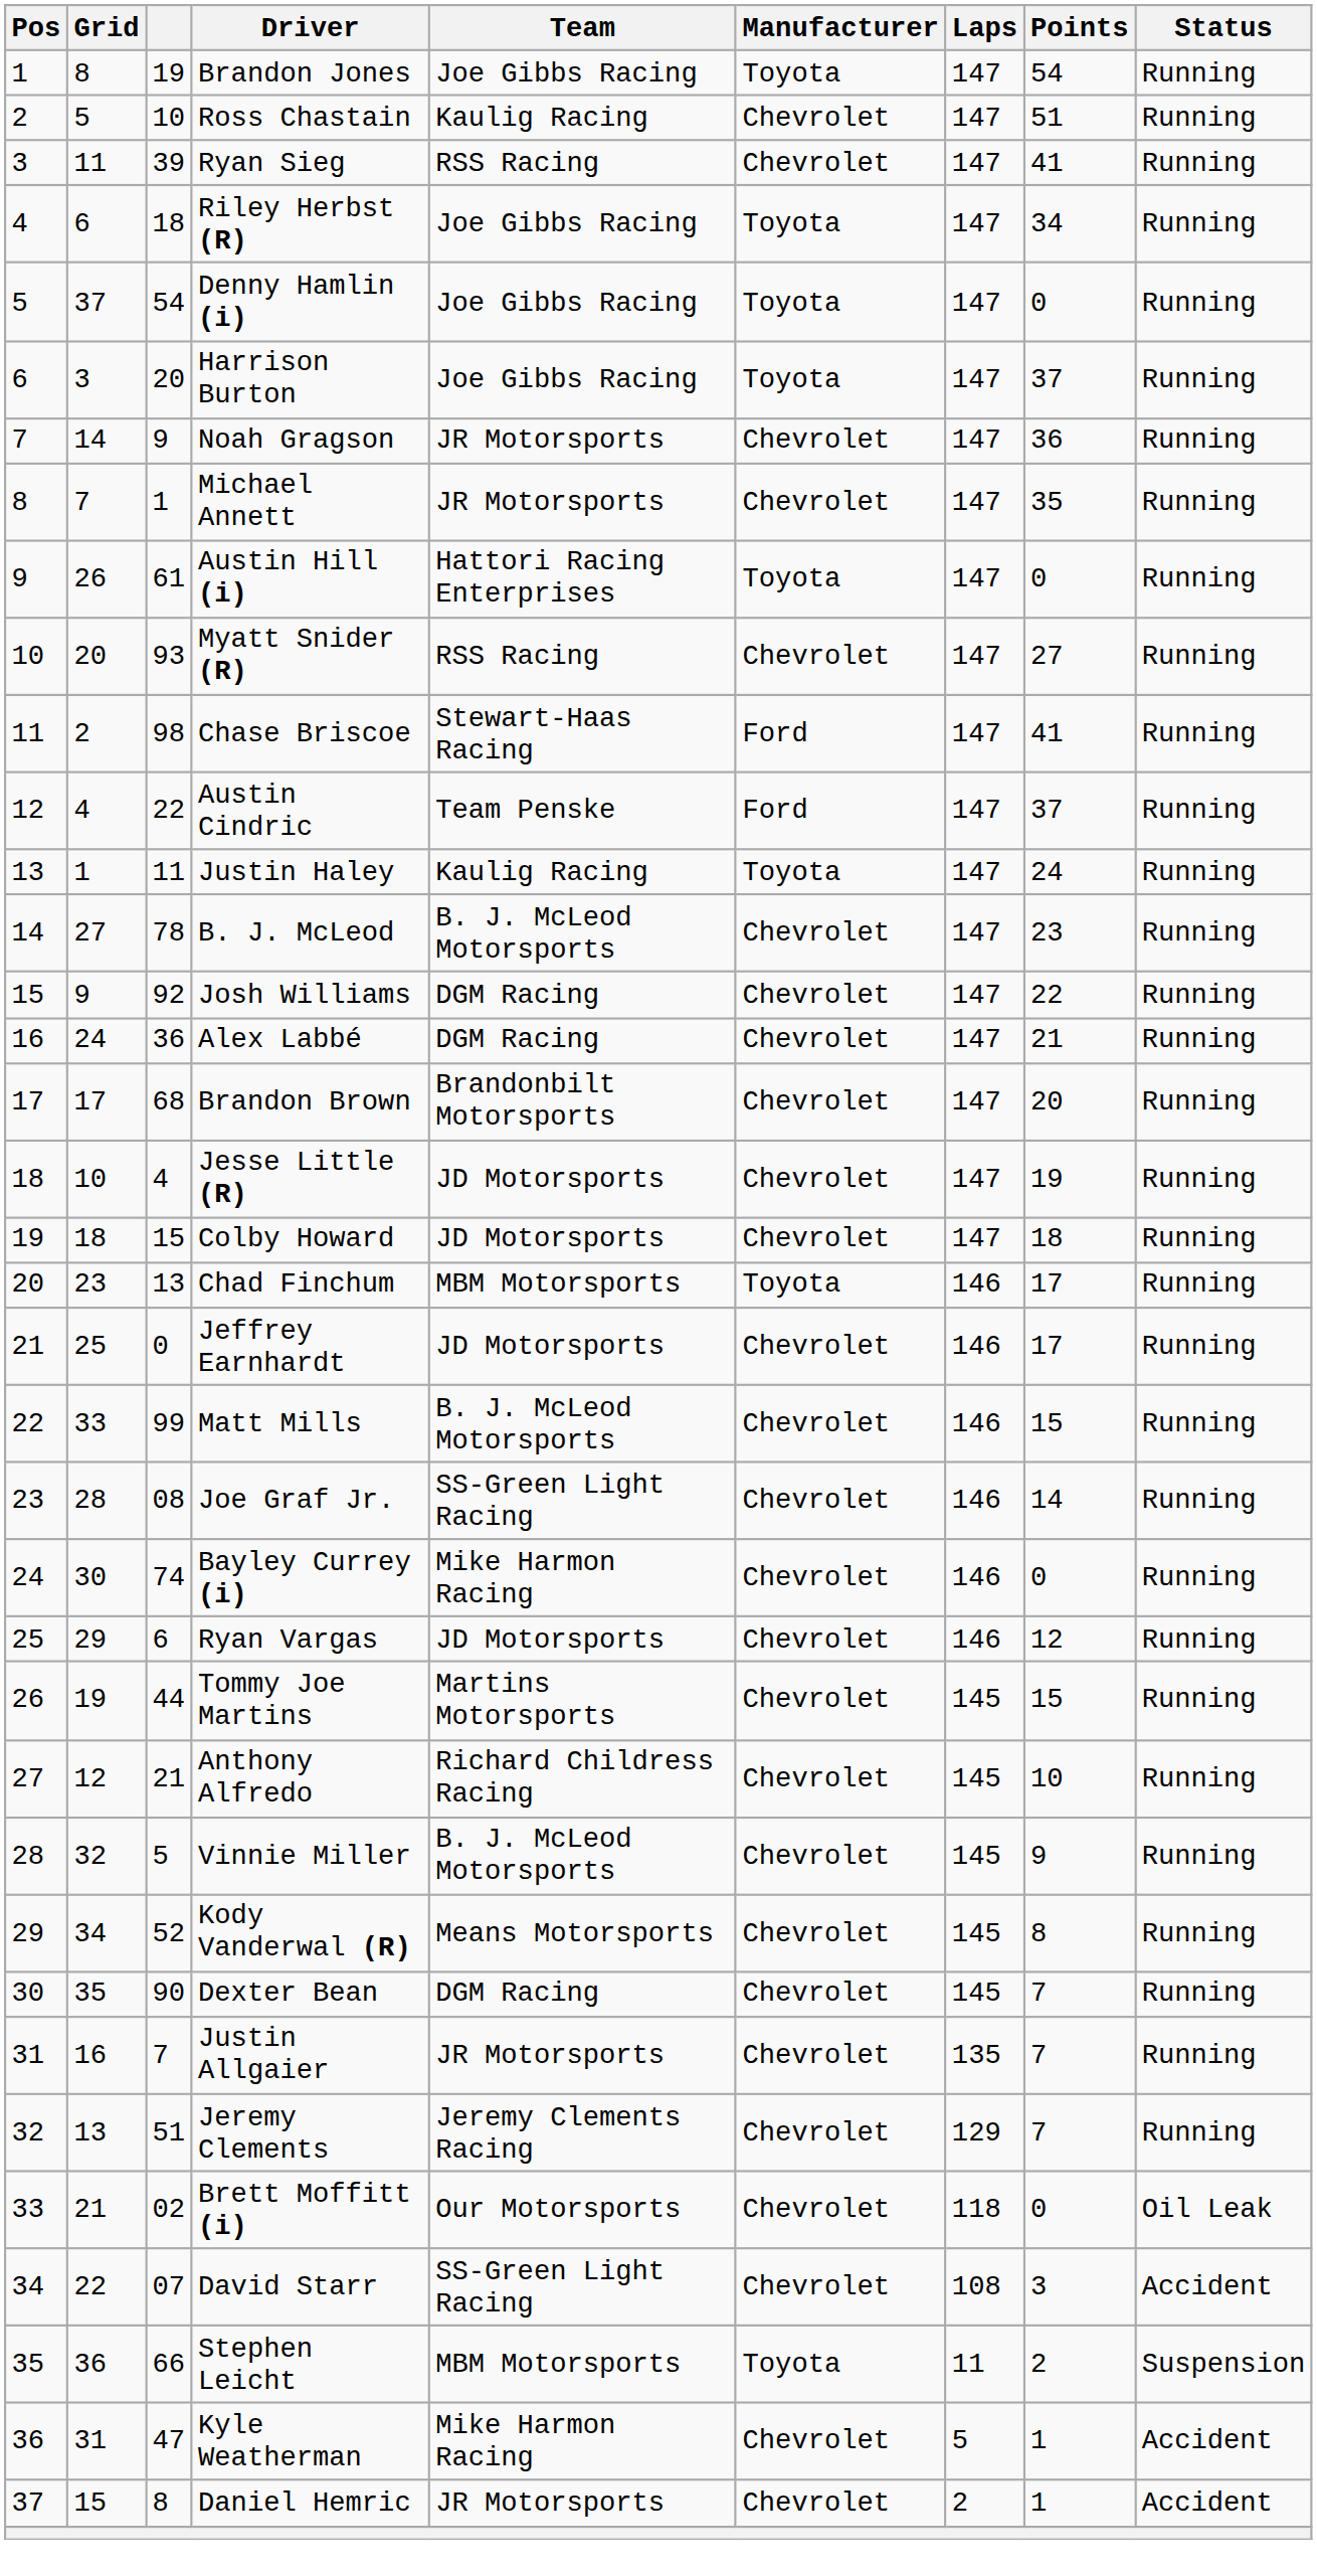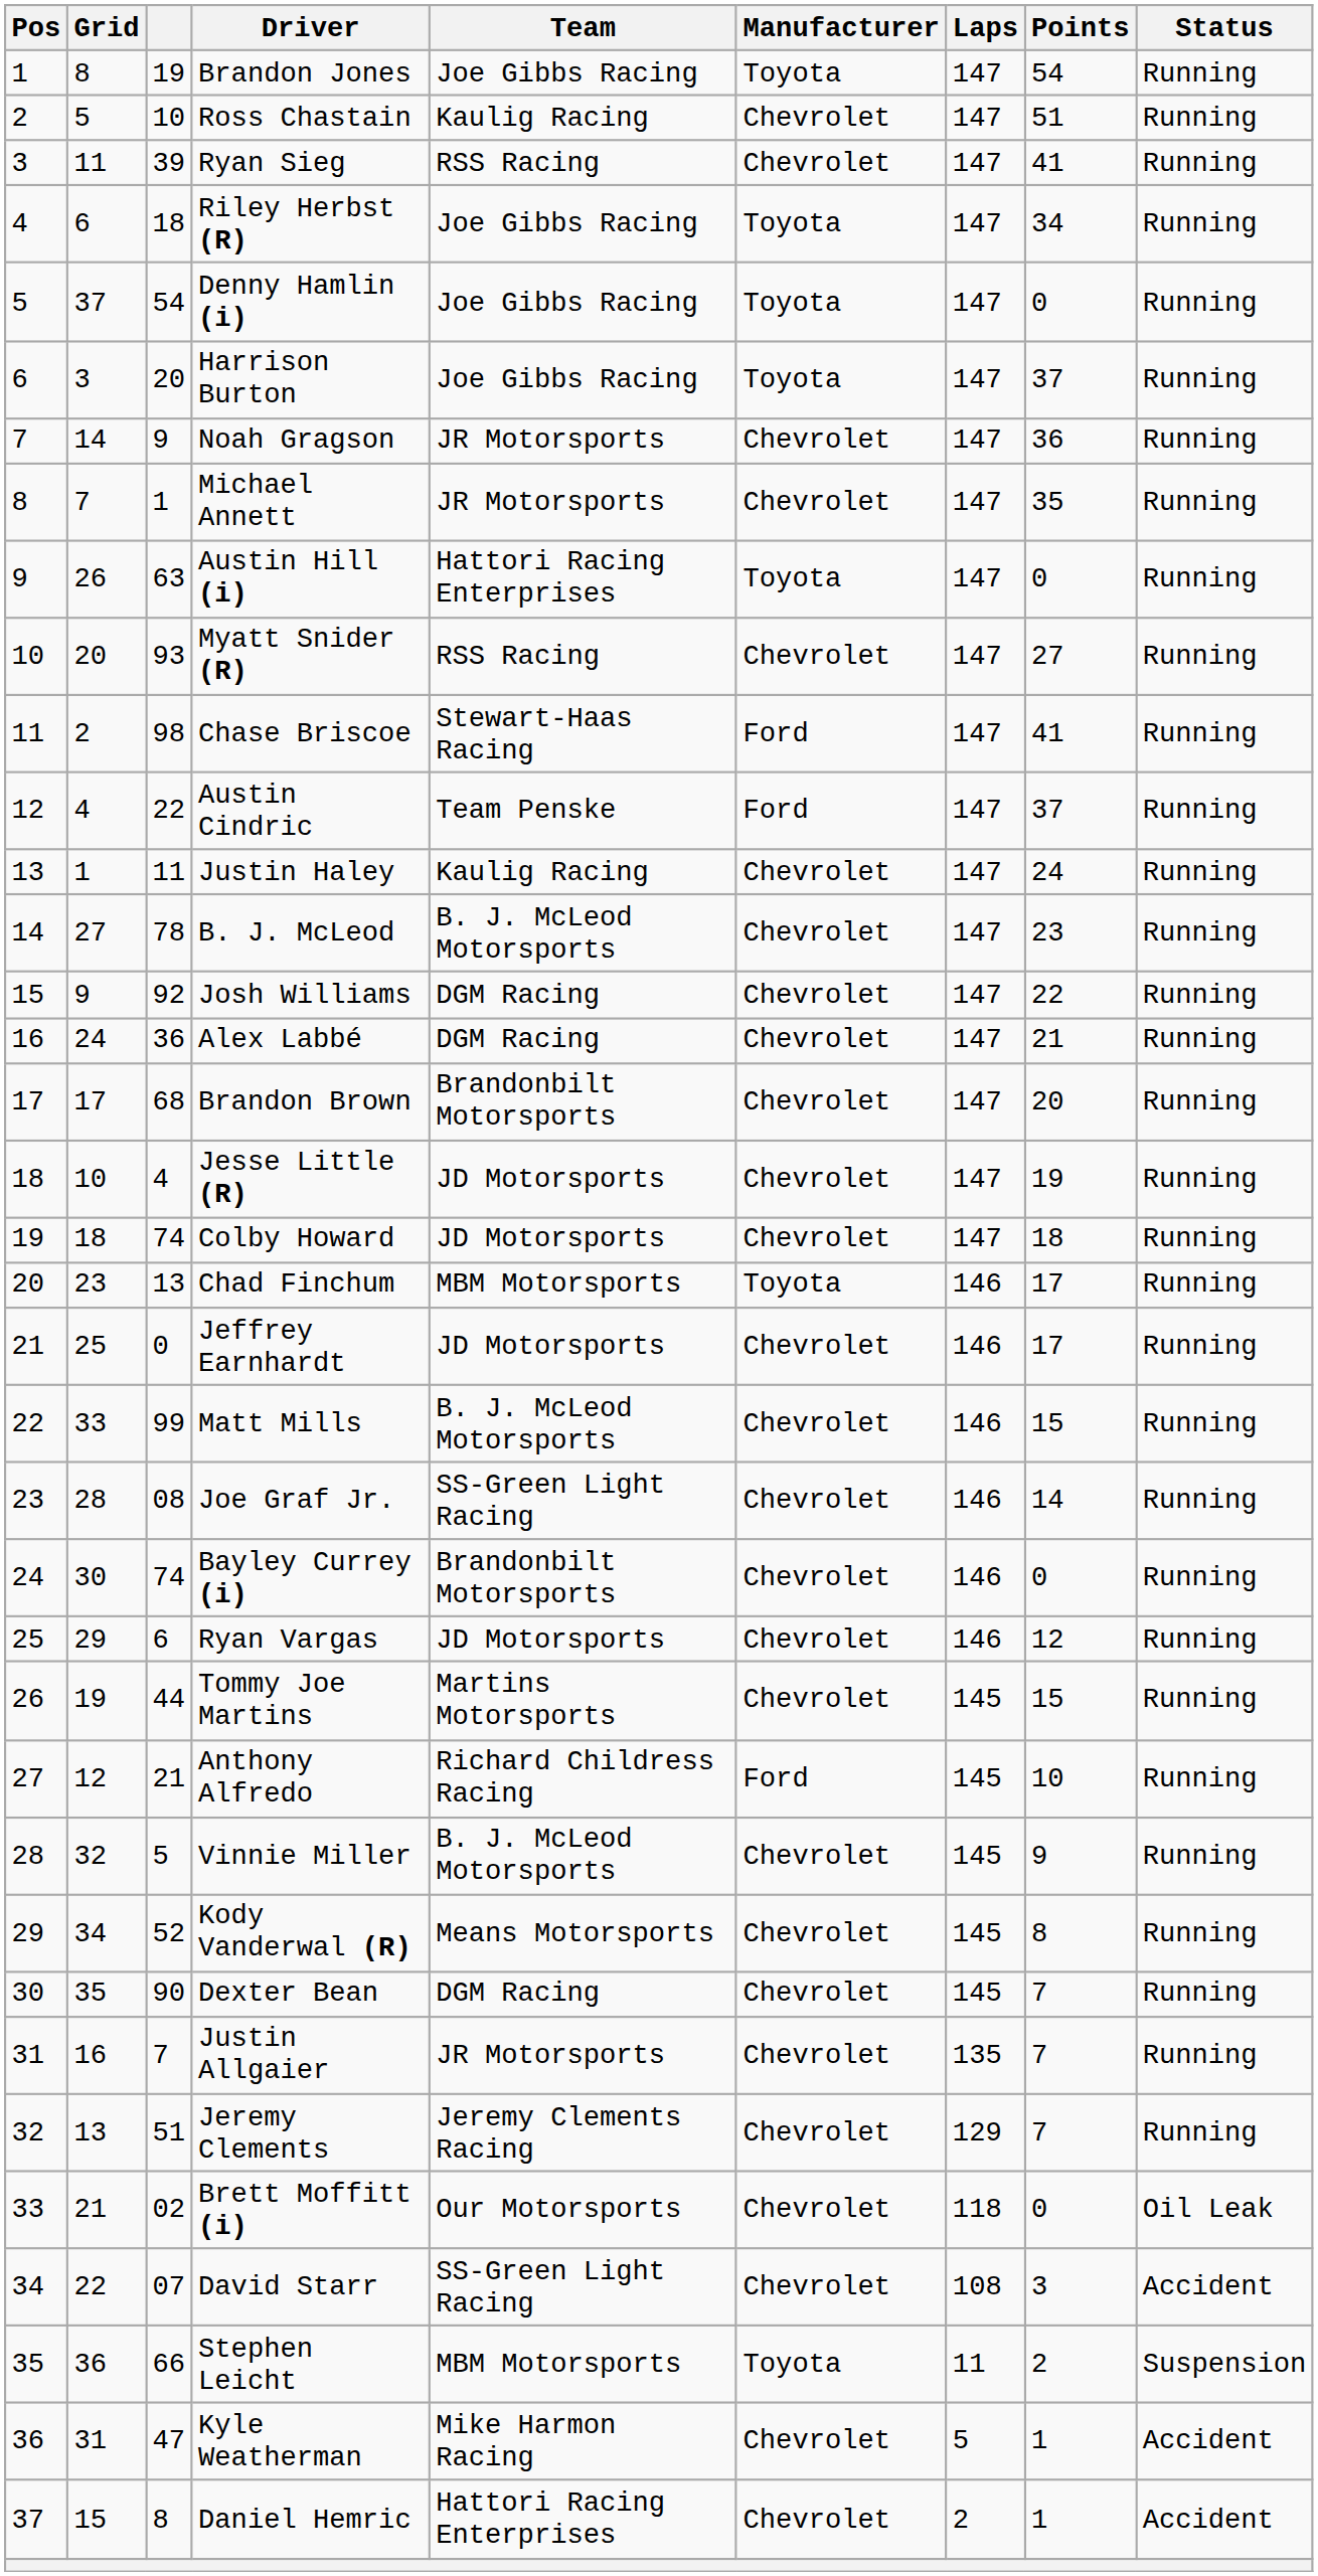Austin Hill (i) | column 3: 61 -> 63
Justin Haley | Manufacturer: Toyota -> Chevrolet
Colby Howard | column 3: 15 -> 74
Bayley Currey (i) | Team: Mike Harmon Racing -> Brandonbilt Motorsports
Anthony Alfredo | Manufacturer: Chevrolet -> Ford
Daniel Hemric | Team: JR Motorsports -> Hattori Racing Enterprises
